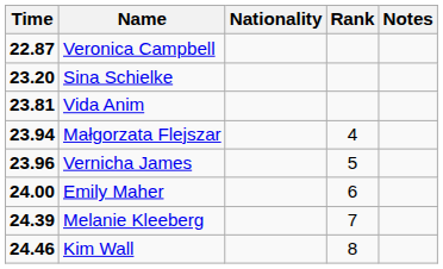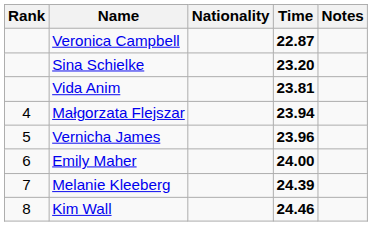columns swapped: Rank <-> Time
